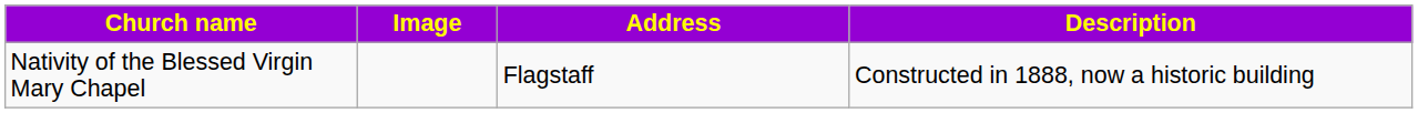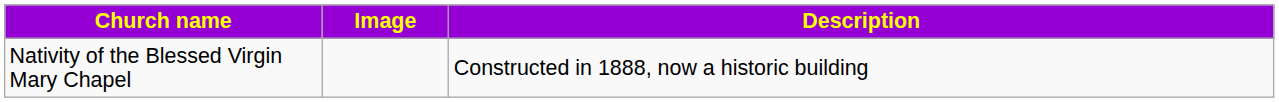- column: Address | Flagstaff
